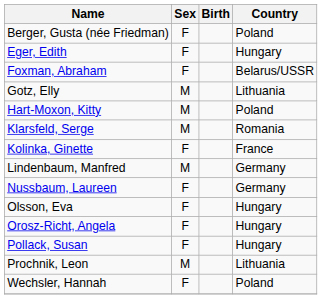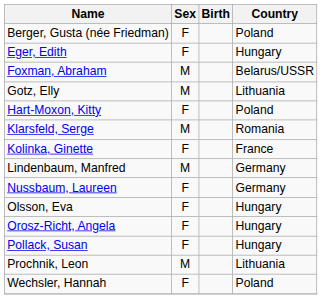Foxman, Abraham | Sex: F -> M
Hart-Moxon, Kitty | Sex: M -> F
